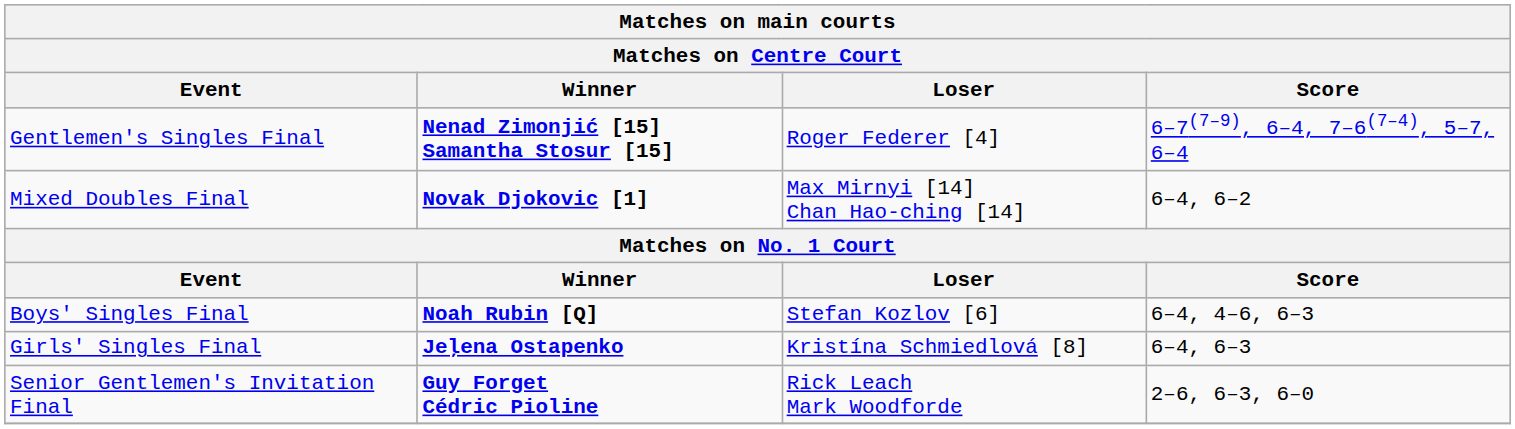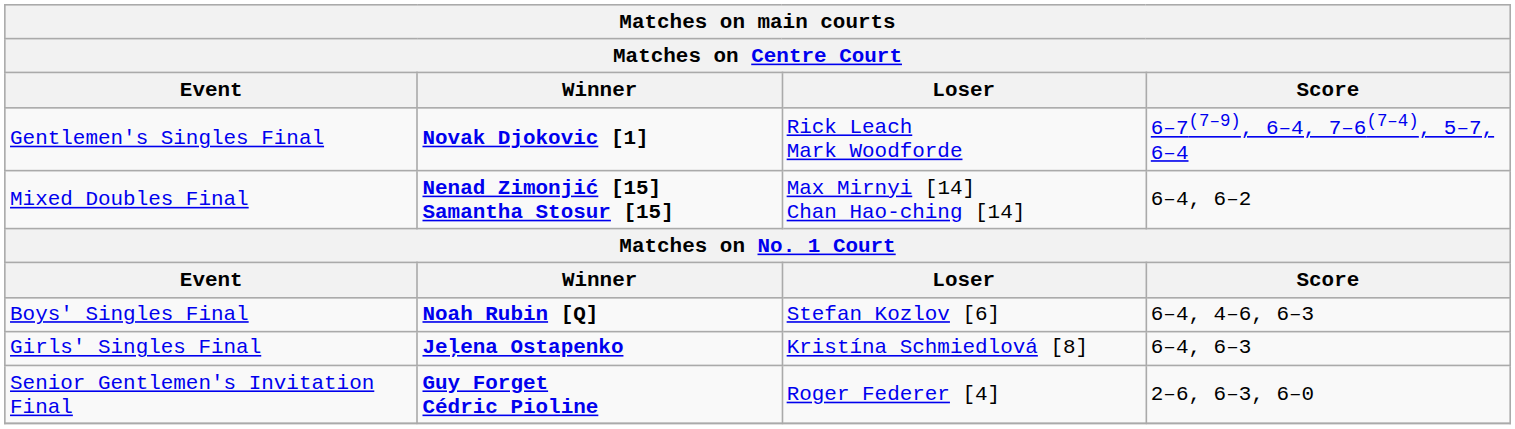Gentlemen's Singles Final | Winner: Nenad Zimonjić [15] Samantha Stosur [15] -> Novak Djokovic [1]
Gentlemen's Singles Final | Loser: Roger Federer [4] -> Rick Leach Mark Woodforde
Mixed Doubles Final | Winner: Novak Djokovic [1] -> Nenad Zimonjić [15] Samantha Stosur [15]
Senior Gentlemen's Invitation Final | Loser: Rick Leach Mark Woodforde -> Roger Federer [4]
